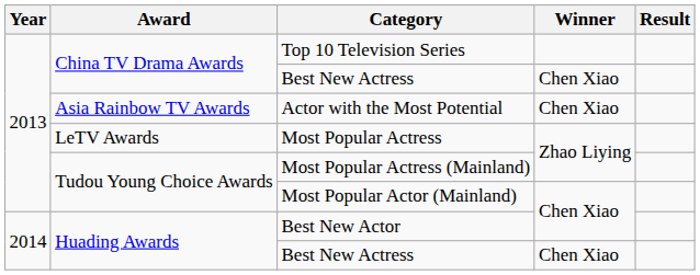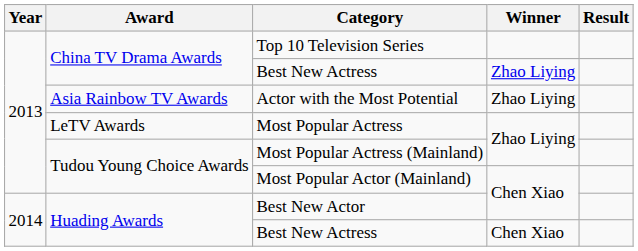China TV Drama Awards / Best New Actress | Winner: Chen Xiao -> Zhao Liying
Actor with the Most Potential | Winner: Chen Xiao -> Zhao Liying
